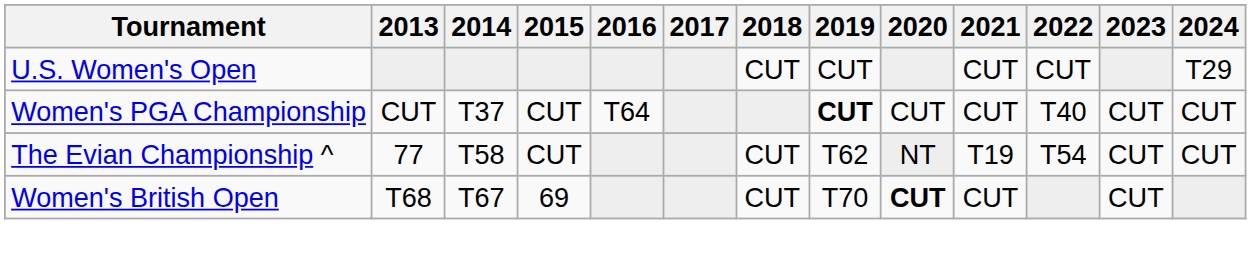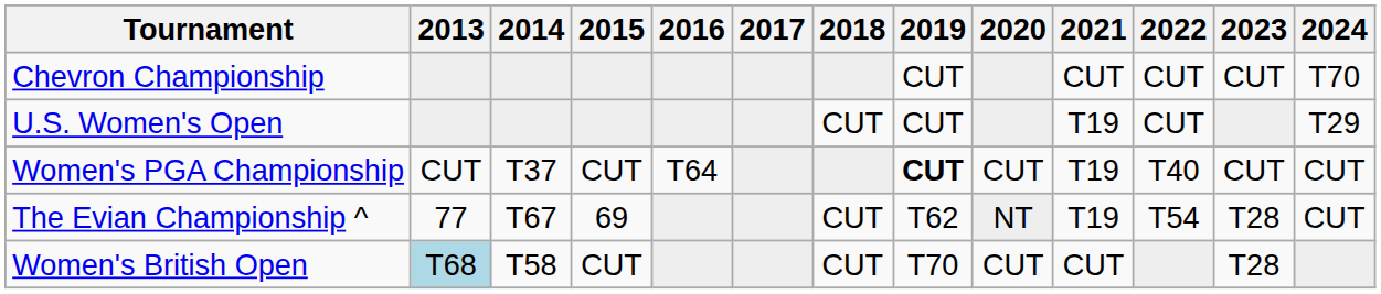+ row: Chevron Championship | CUT | CUT | CUT | CUT | T70
U.S. Women's Open | 2021: CUT -> T19
Women's PGA Championship | 2021: CUT -> T19
The Evian Championship ^ | 2014: T58 -> T67
The Evian Championship ^ | 2015: CUT -> 69
The Evian Championship ^ | 2023: CUT -> T28
Women's British Open | 2013: no background -> lightblue background
Women's British Open | 2014: T67 -> T58
Women's British Open | 2015: 69 -> CUT
Women's British Open | 2020: bold -> normal
Women's British Open | 2023: CUT -> T28
